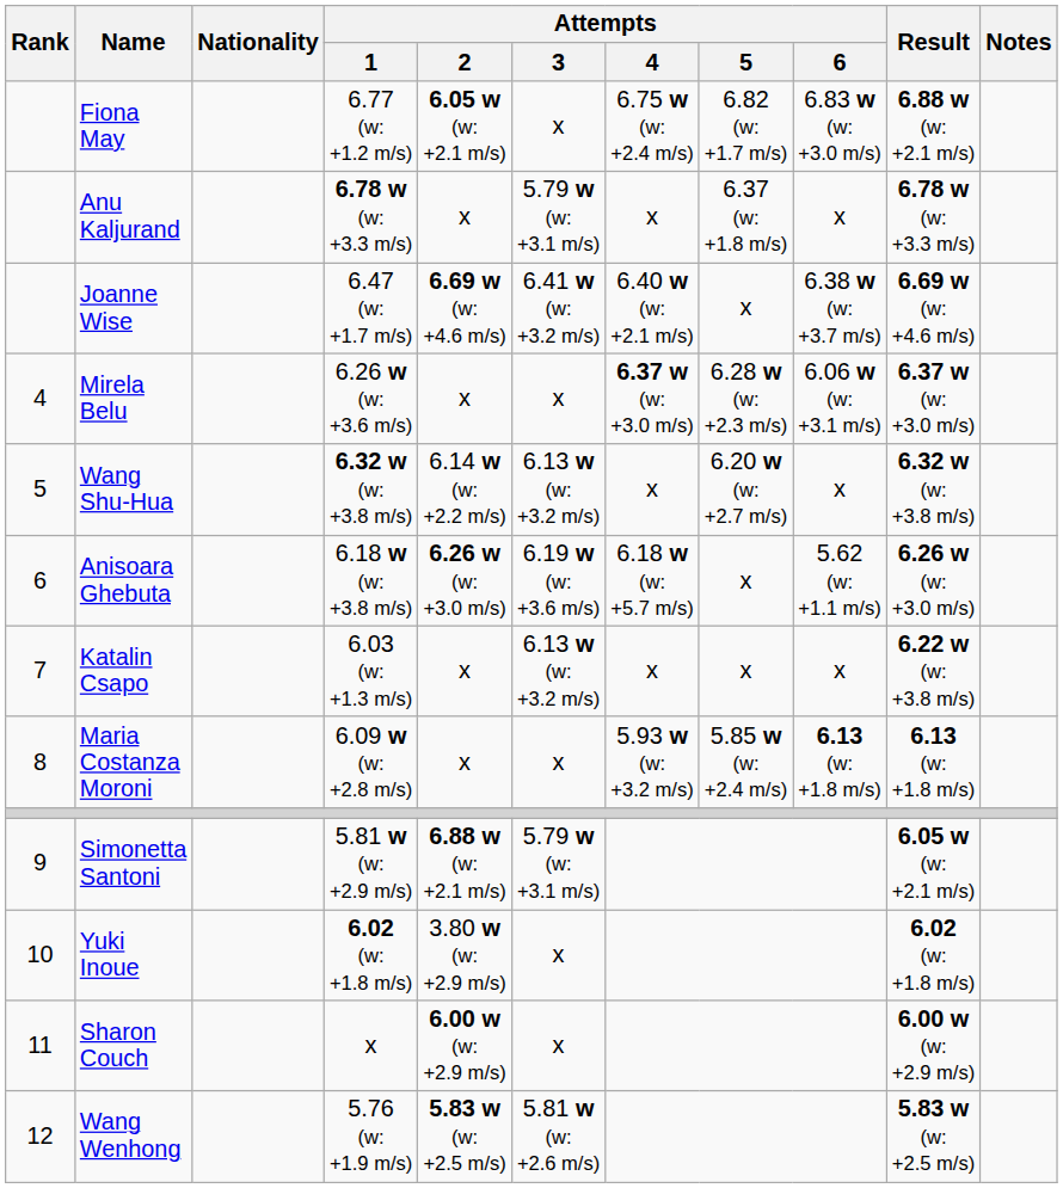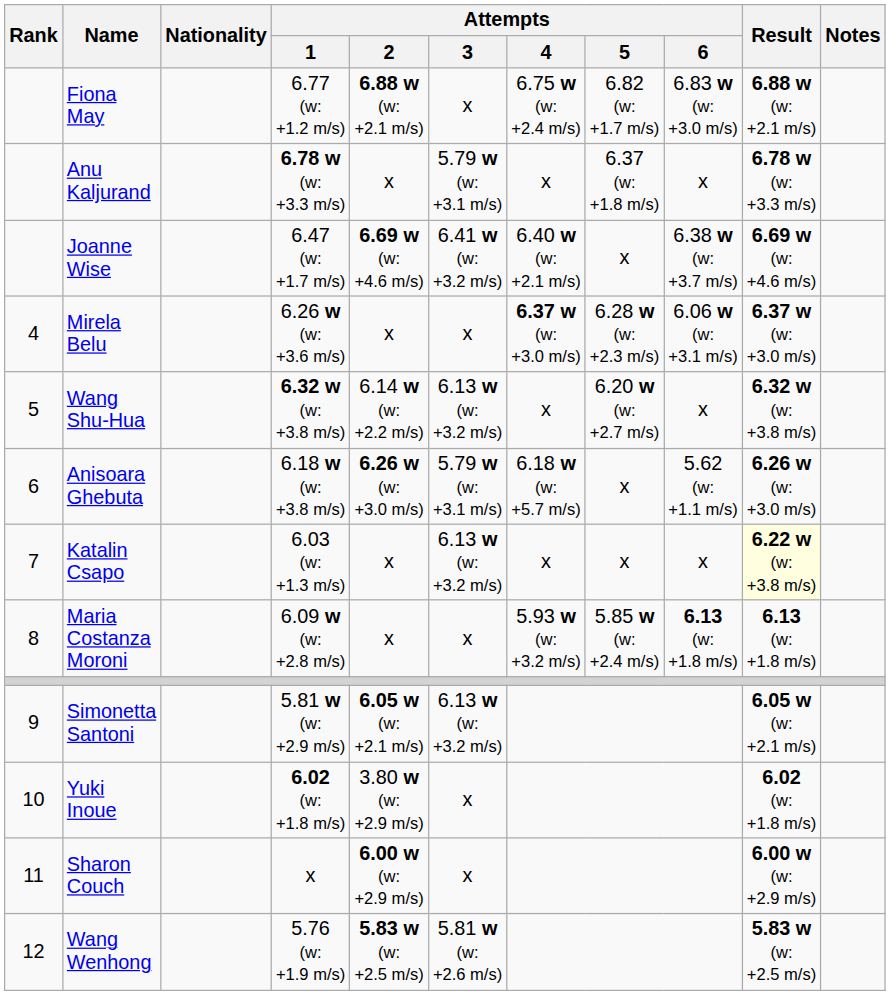Fiona May | Attempts / 2: 6.05 w (w: +2.1 m/s) -> 6.88 w (w: +2.1 m/s)
Anisoara Ghebuta | Attempts / 3: 6.19 w (w: +3.6 m/s) -> 5.79 w (w: +3.1 m/s)
Katalin Csapo | Result: no background -> lightyellow background
Simonetta Santoni | Attempts / 2: 6.88 w (w: +2.1 m/s) -> 6.05 w (w: +2.1 m/s)
Simonetta Santoni | Attempts / 3: 5.79 w (w: +3.1 m/s) -> 6.13 w (w: +3.2 m/s)
